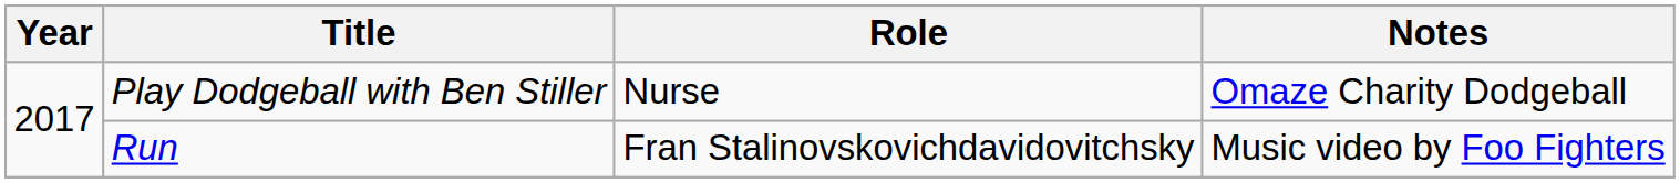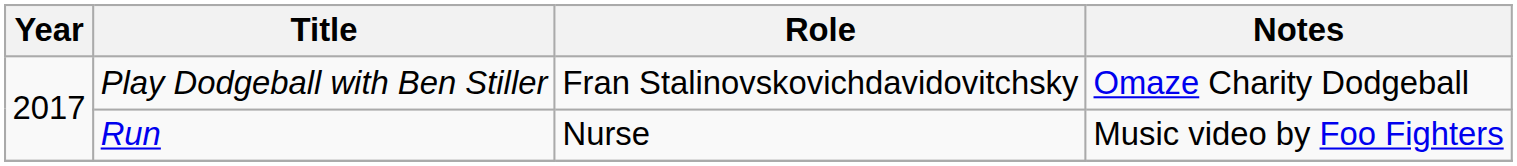Play Dodgeball with Ben Stiller | Role: Nurse -> Fran Stalinovskovichdavidovitchsky
Run | Role: Fran Stalinovskovichdavidovitchsky -> Nurse
